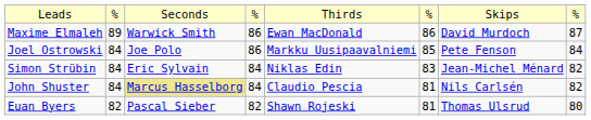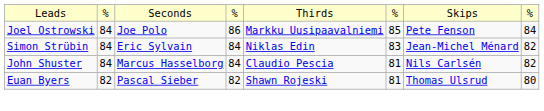- row: Maxime Elmaleh | 89 | Warwick Smith | 86 | Ewan MacDonald | 86 | David Murdoch | 87
John Shuster | column 3: khaki background -> no background
